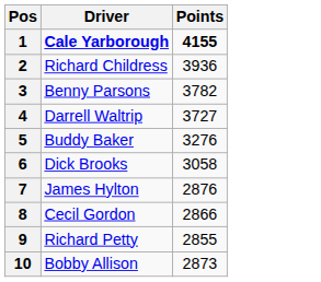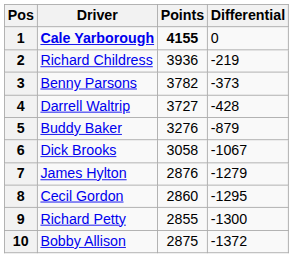+ column: Differential | 0 | -219 | -373 | -428 | -879 | -1067 | -1279 | -1295 | -1300 | -1372
8 | Points: 2866 -> 2860
10 | Points: 2873 -> 2875
